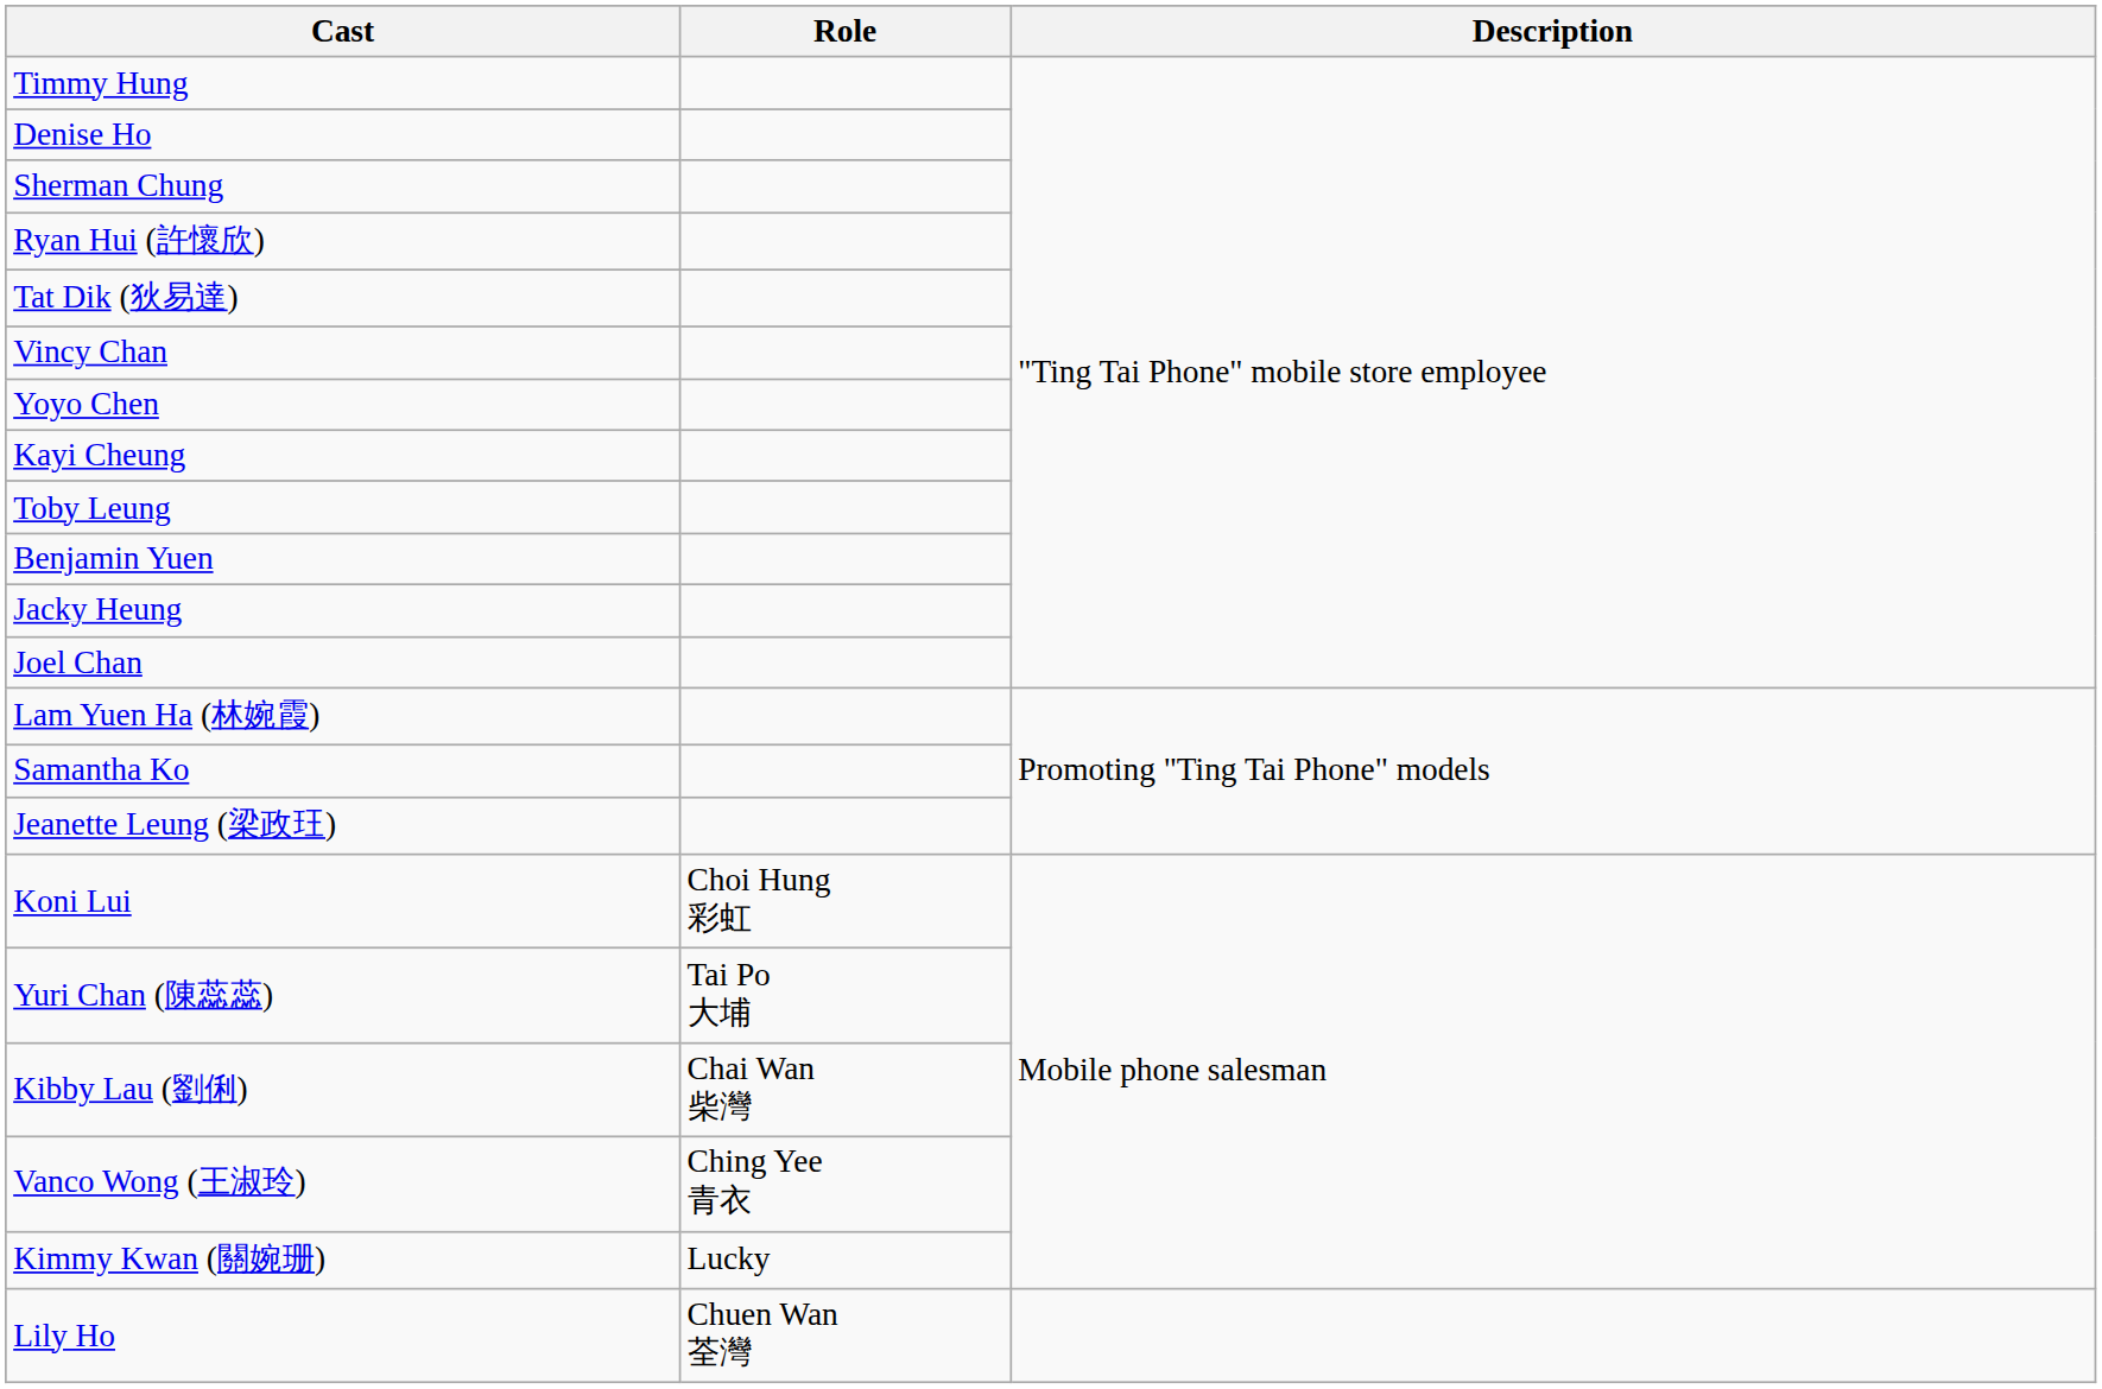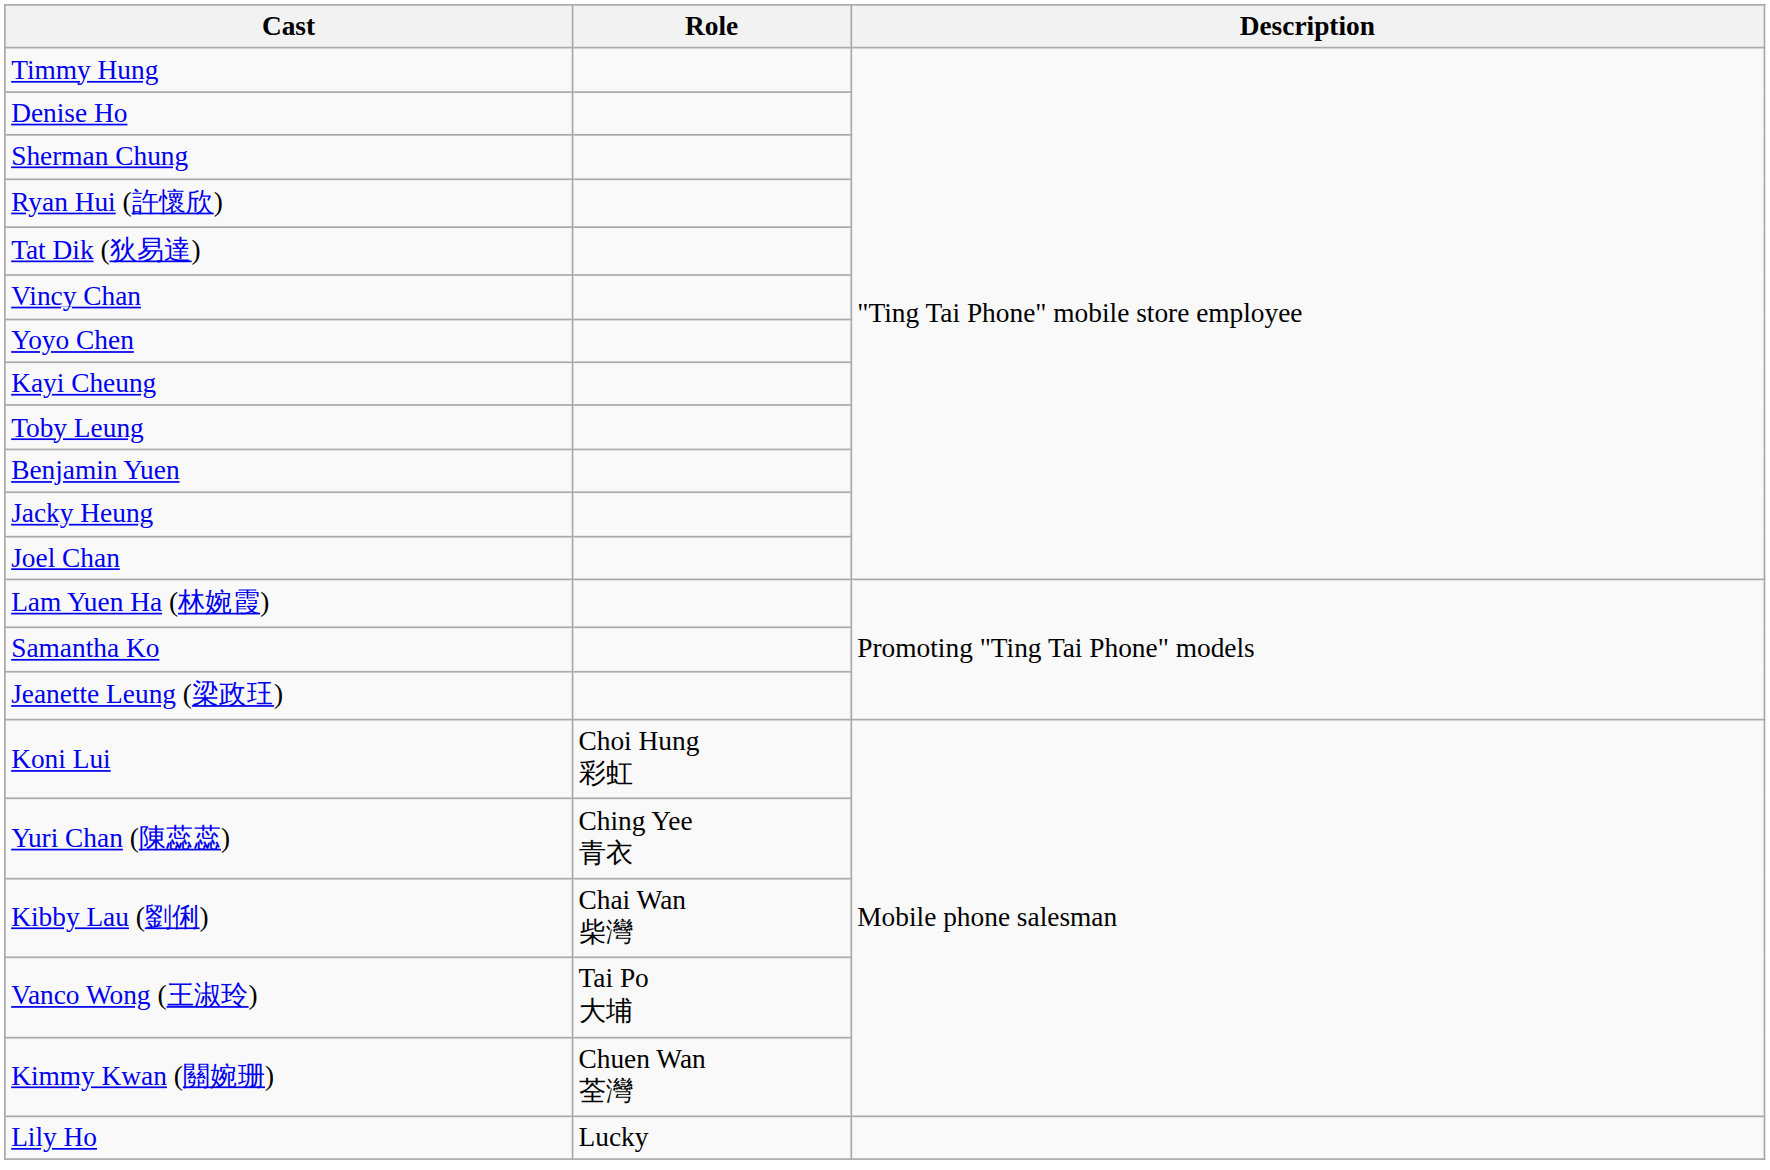Yuri Chan (陳蕊蕊) | Role: Tai Po 大埔 -> Ching Yee 青衣
Vanco Wong (王淑玲) | Role: Ching Yee 青衣 -> Tai Po 大埔
Kimmy Kwan (關婉珊) | Role: Lucky -> Chuen Wan 荃灣
Lily Ho | Role: Chuen Wan 荃灣 -> Lucky
